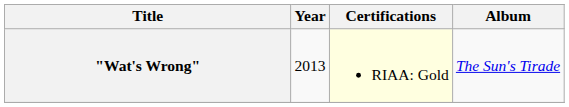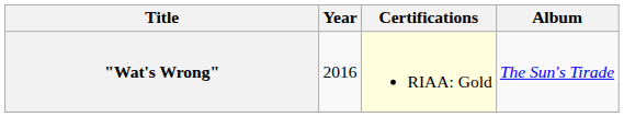"Wat's Wrong" | Year: 2013 -> 2016
